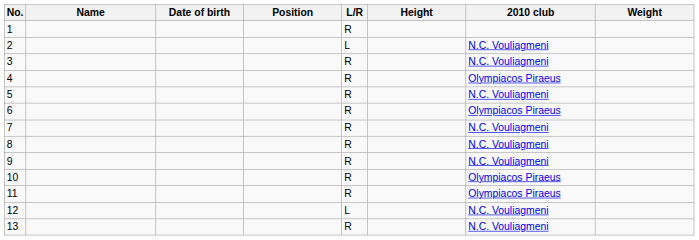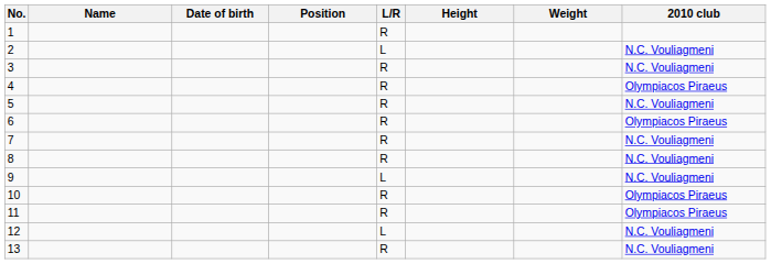columns swapped: Weight <-> 2010 club
9 | L/R: R -> L
